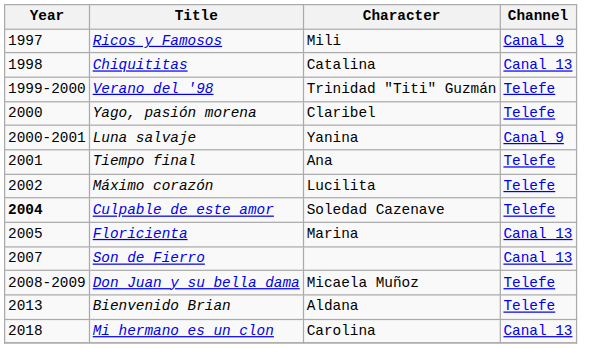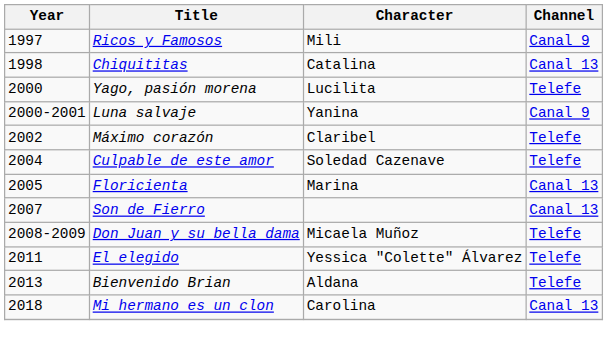- row: 1999-2000 | Verano del '98 | Trinidad "Titi" Guzmán | Telefe
Yago, pasión morena | Character: Claribel -> Lucilita
- row: 2001 | Tiempo final | Ana | Telefe
Máximo corazón | Character: Lucilita -> Claribel
Culpable de este amor | Year: bold -> normal
+ row: 2011 | El elegido | Yessica "Colette" Álvarez | Telefe
